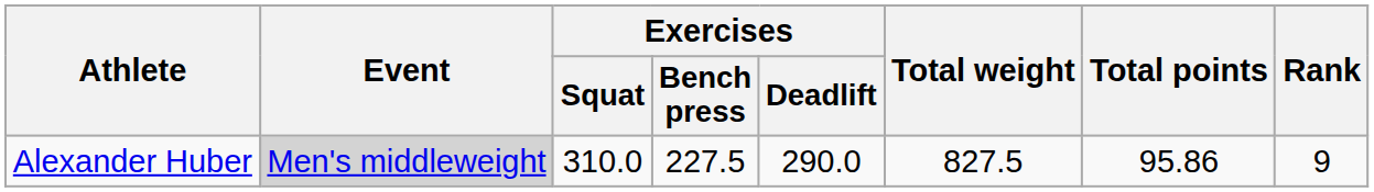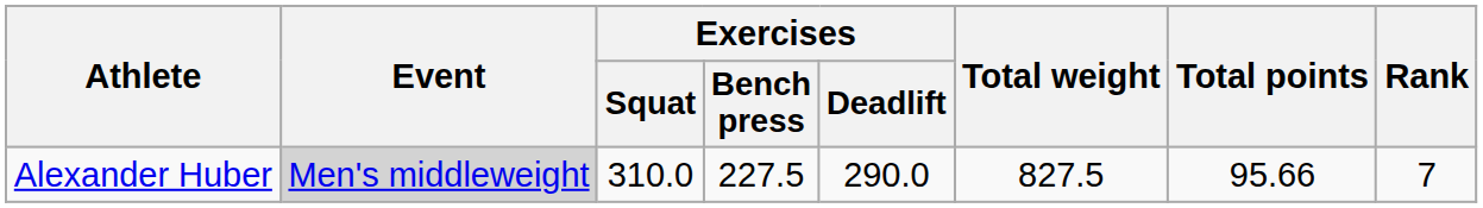Alexander Huber | Total points: 95.86 -> 95.66
Alexander Huber | Rank: 9 -> 7
